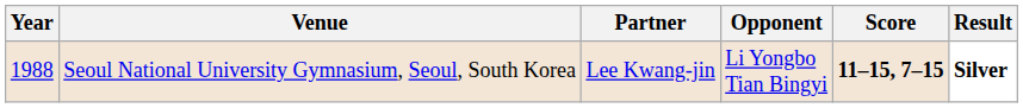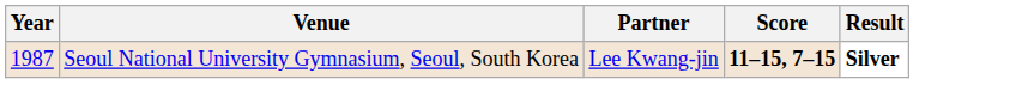- column: Opponent | Li Yongbo Tian Bingyi
Seoul National University Gymnasium, Seoul, South Korea | Year: 1988 -> 1987
